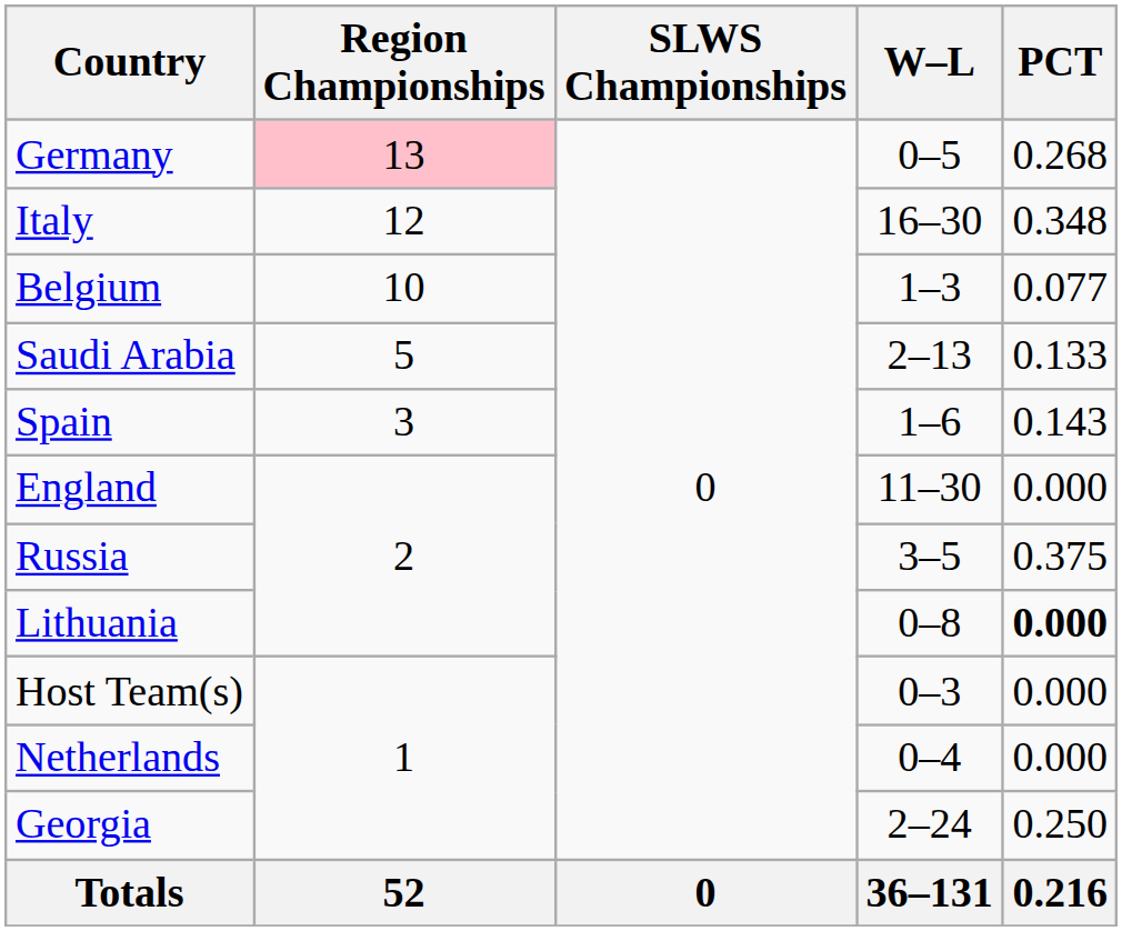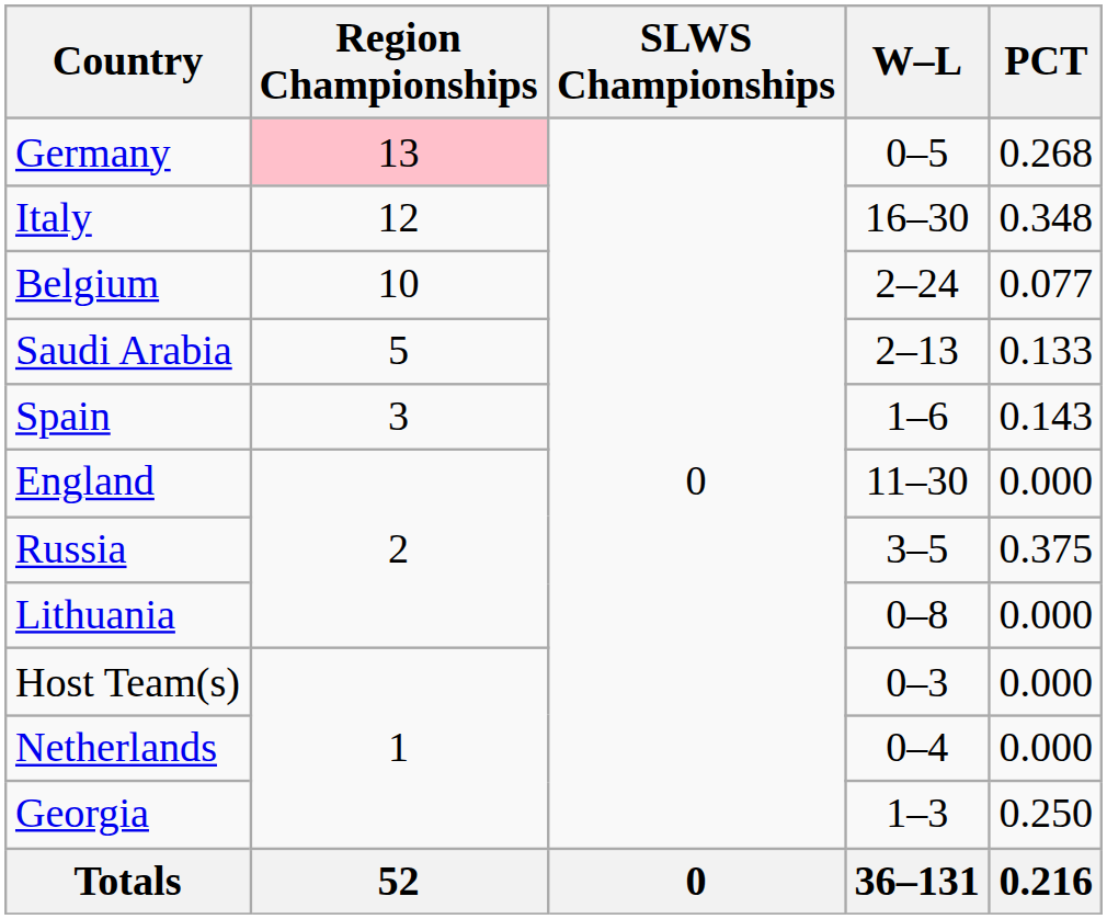Belgium | W–L: 1–3 -> 2–24
Lithuania | PCT: bold -> normal
Georgia | W–L: 2–24 -> 1–3
